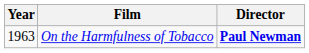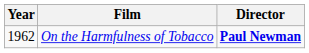On the Harmfulness of Tobacco | Year: 1963 -> 1962
